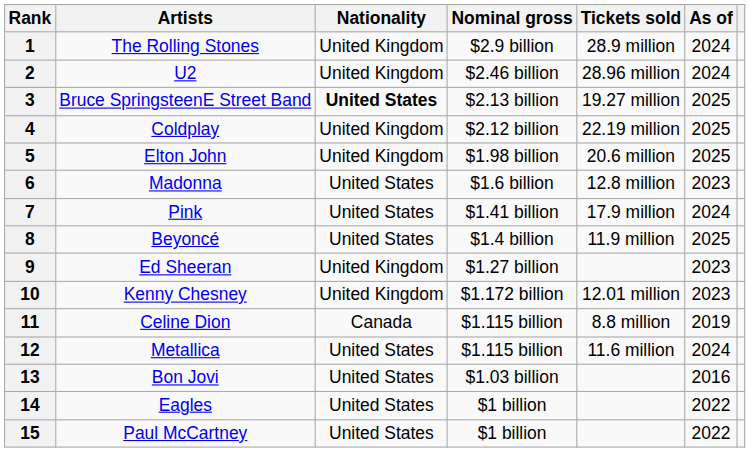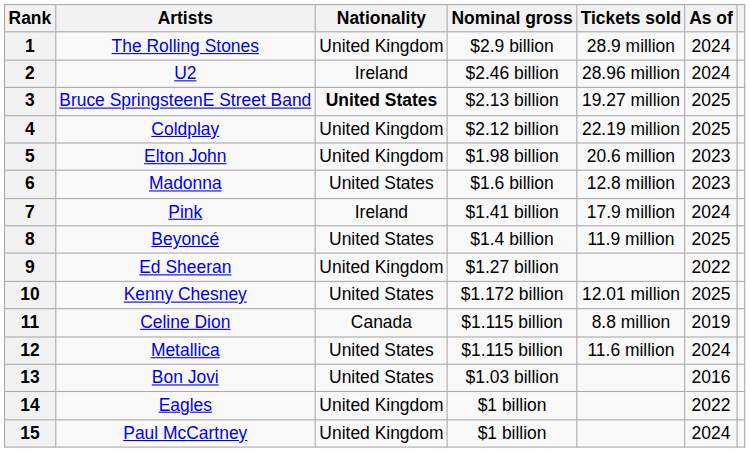2 | Nationality: United Kingdom -> Ireland
5 | As of: 2025 -> 2023
7 | Nationality: United States -> Ireland
9 | As of: 2023 -> 2022
10 | Nationality: United Kingdom -> United States
10 | As of: 2023 -> 2025
14 | Nationality: United States -> United Kingdom
15 | Nationality: United States -> United Kingdom
15 | As of: 2022 -> 2024
